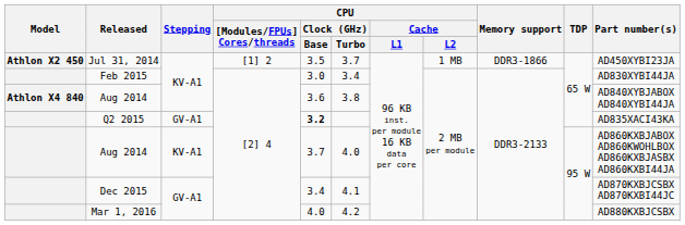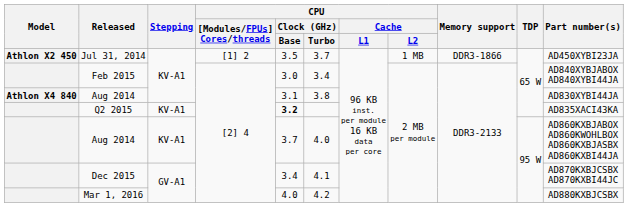Feb 2015 | Part number(s): AD830XYBI44JA -> AD840XYBJABOX AD840XYBI44JA
Athlon X4 840 / Aug 2014 | CPU / Clock (GHz) / Base: 3.6 -> 3.1
Athlon X4 840 / Aug 2014 | Part number(s): AD840XYBJABOX AD840XYBI44JA -> AD830XYBI44JA
Q2 2015 | Stepping: GV-A1 -> KV-A1
